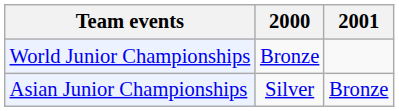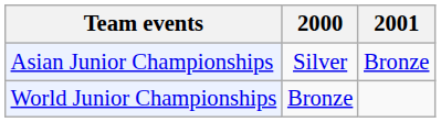rows swapped: Asian Junior Championships <-> World Junior Championships
